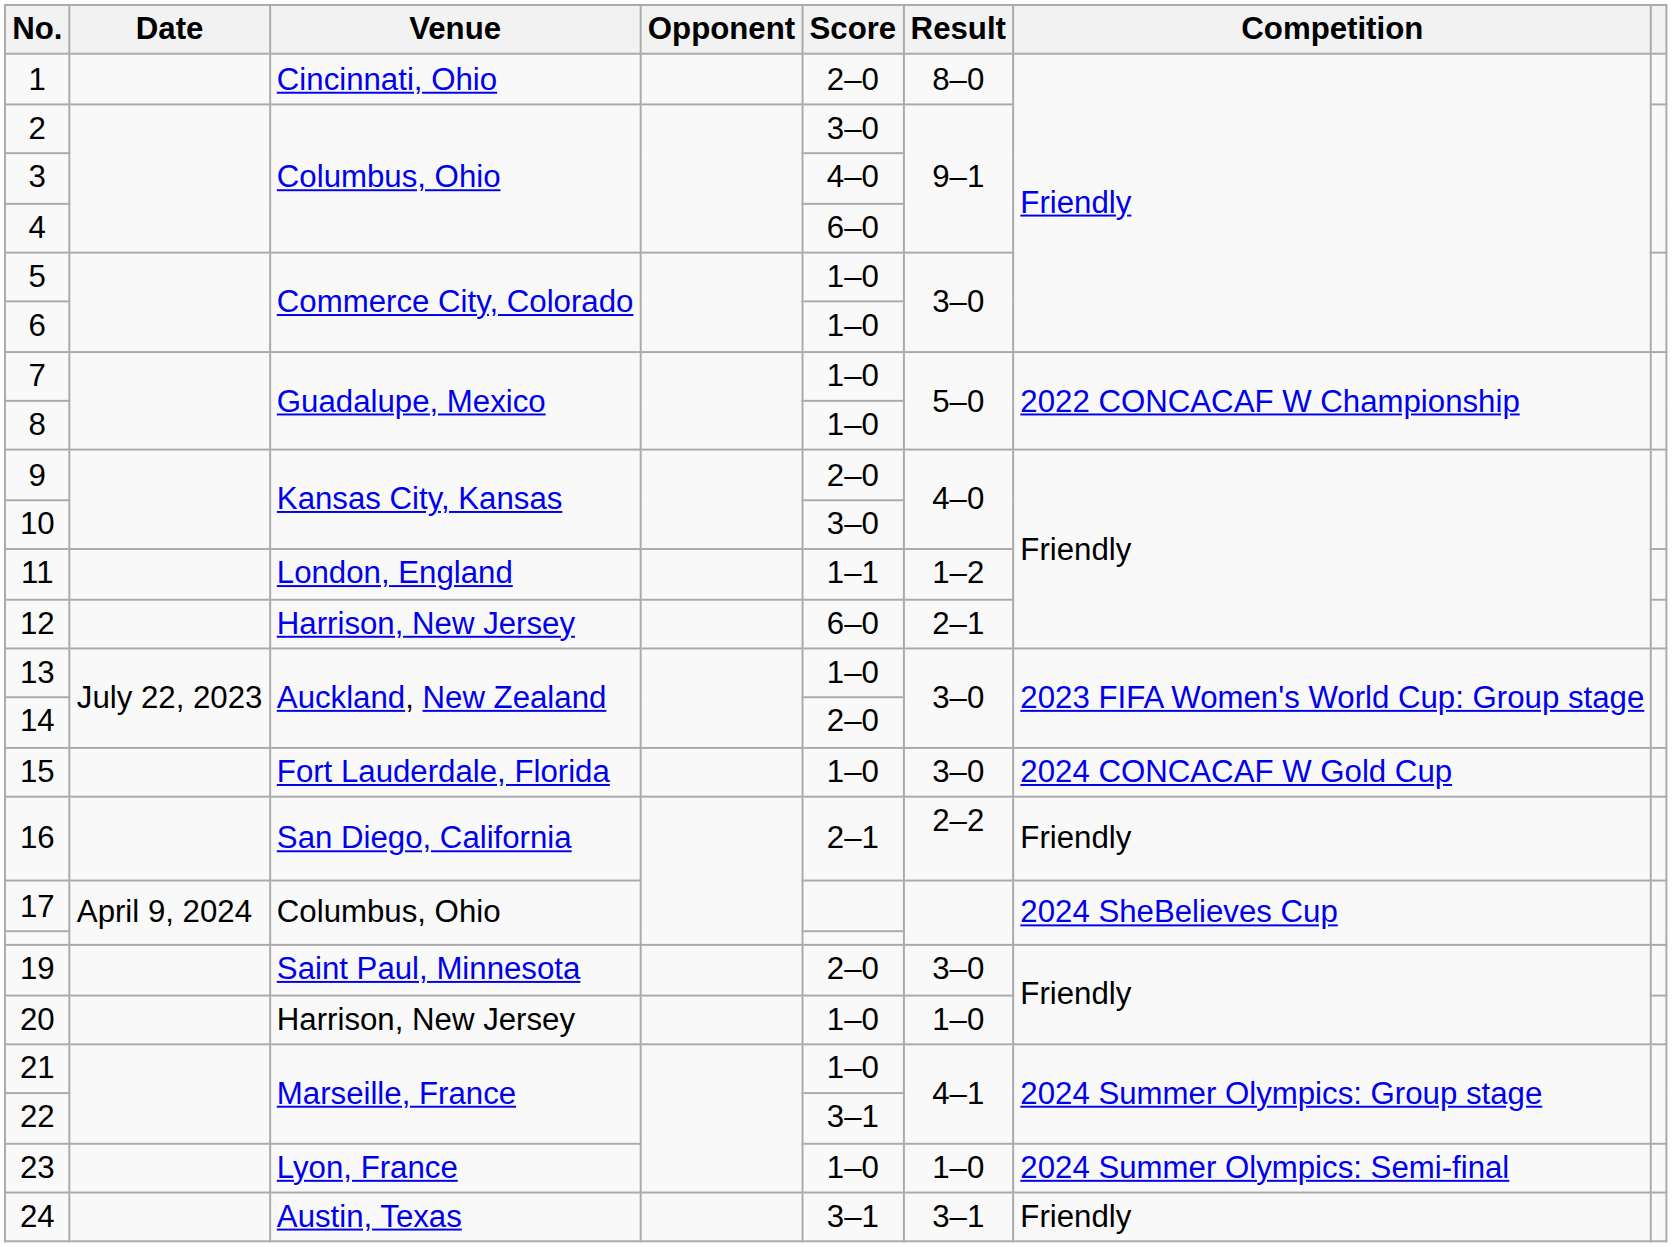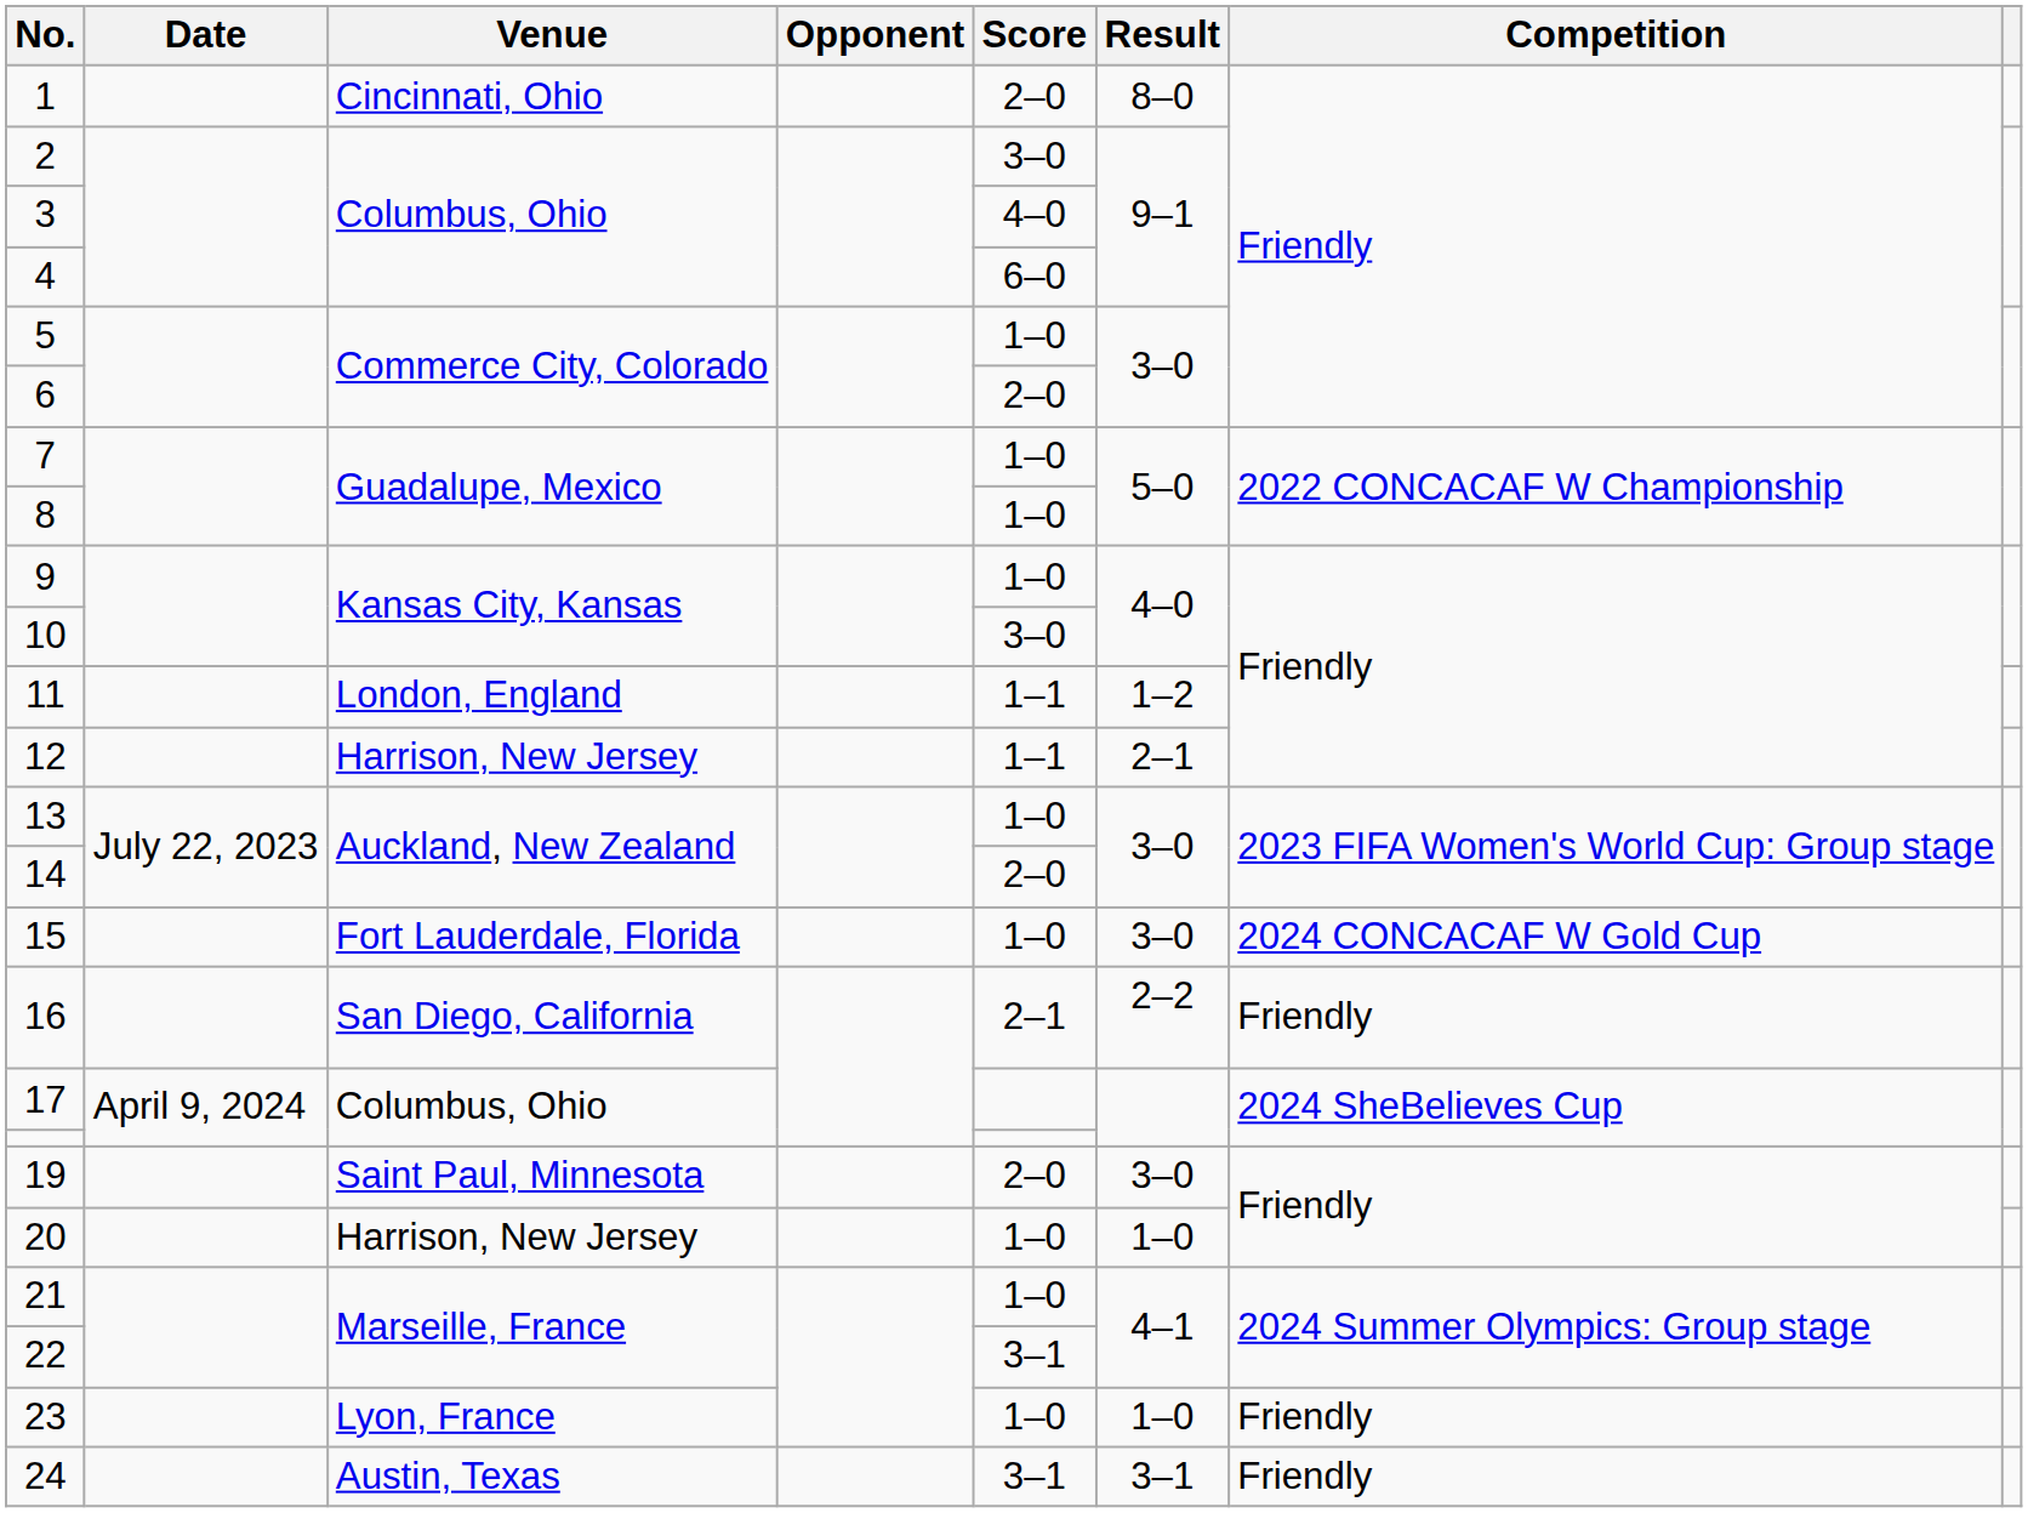6 | Score: 1–0 -> 2–0
9 | Score: 2–0 -> 1–0
12 | Score: 6–0 -> 1–1
23 | Competition: 2024 Summer Olympics: Semi-final -> Friendly
